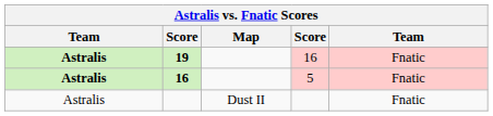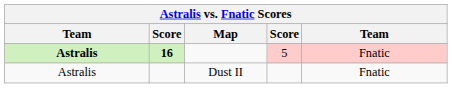- row: Astralis | 19 | 16 | Fnatic
